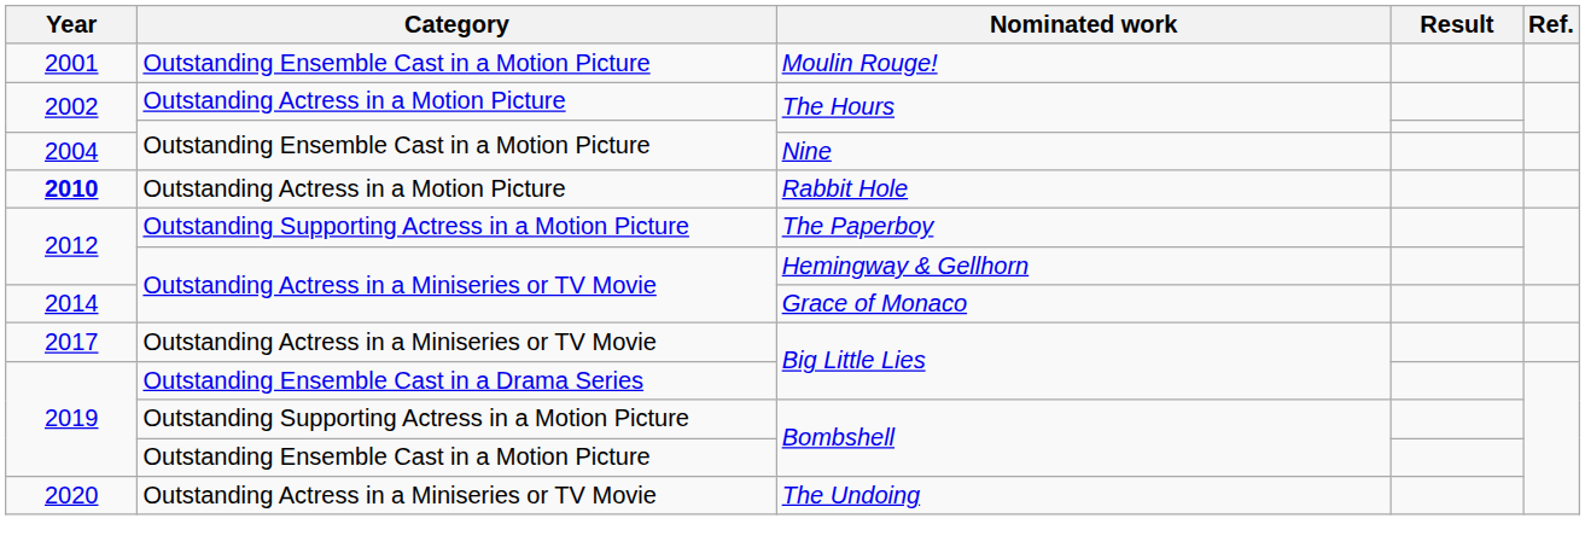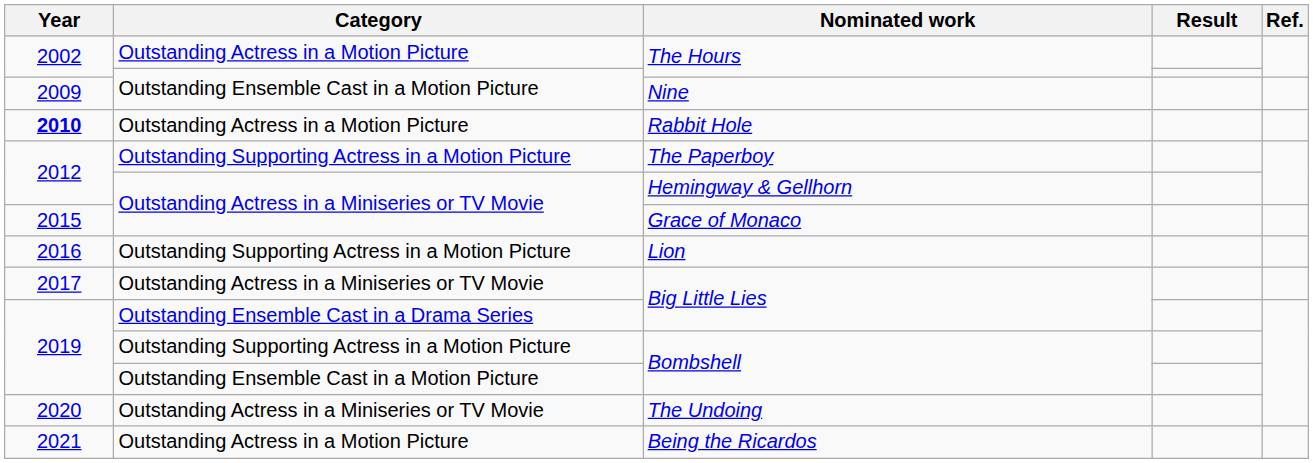- row: 2001 | Outstanding Ensemble Cast in a Motion Picture | Moulin Rouge!
Nine | Year: 2004 -> 2009
Grace of Monaco | Year: 2014 -> 2015
+ row: 2016 | Outstanding Supporting Actress in a Motion Picture | Lion
+ row: 2021 | Outstanding Actress in a Motion Picture | Being the Ricardos
